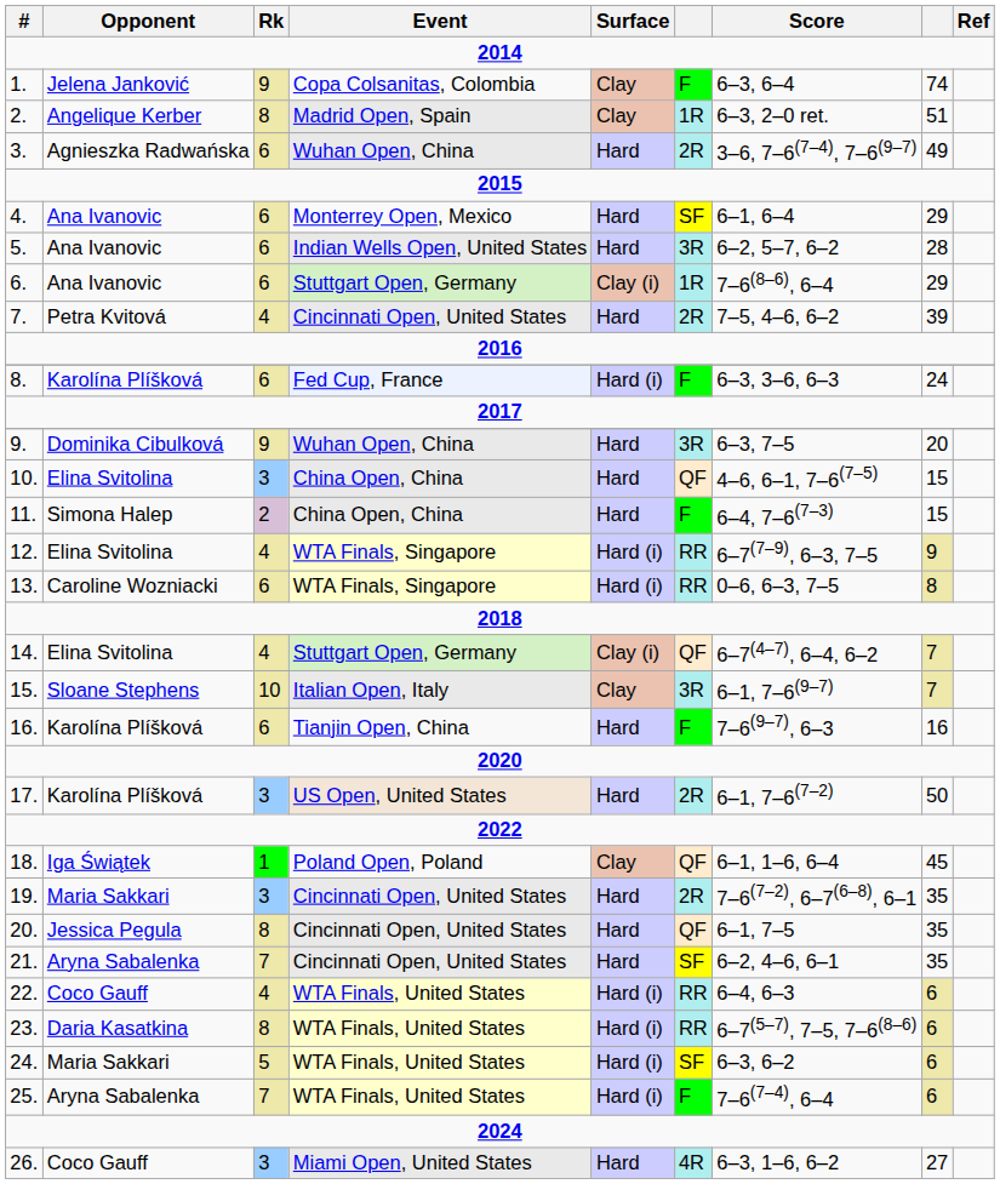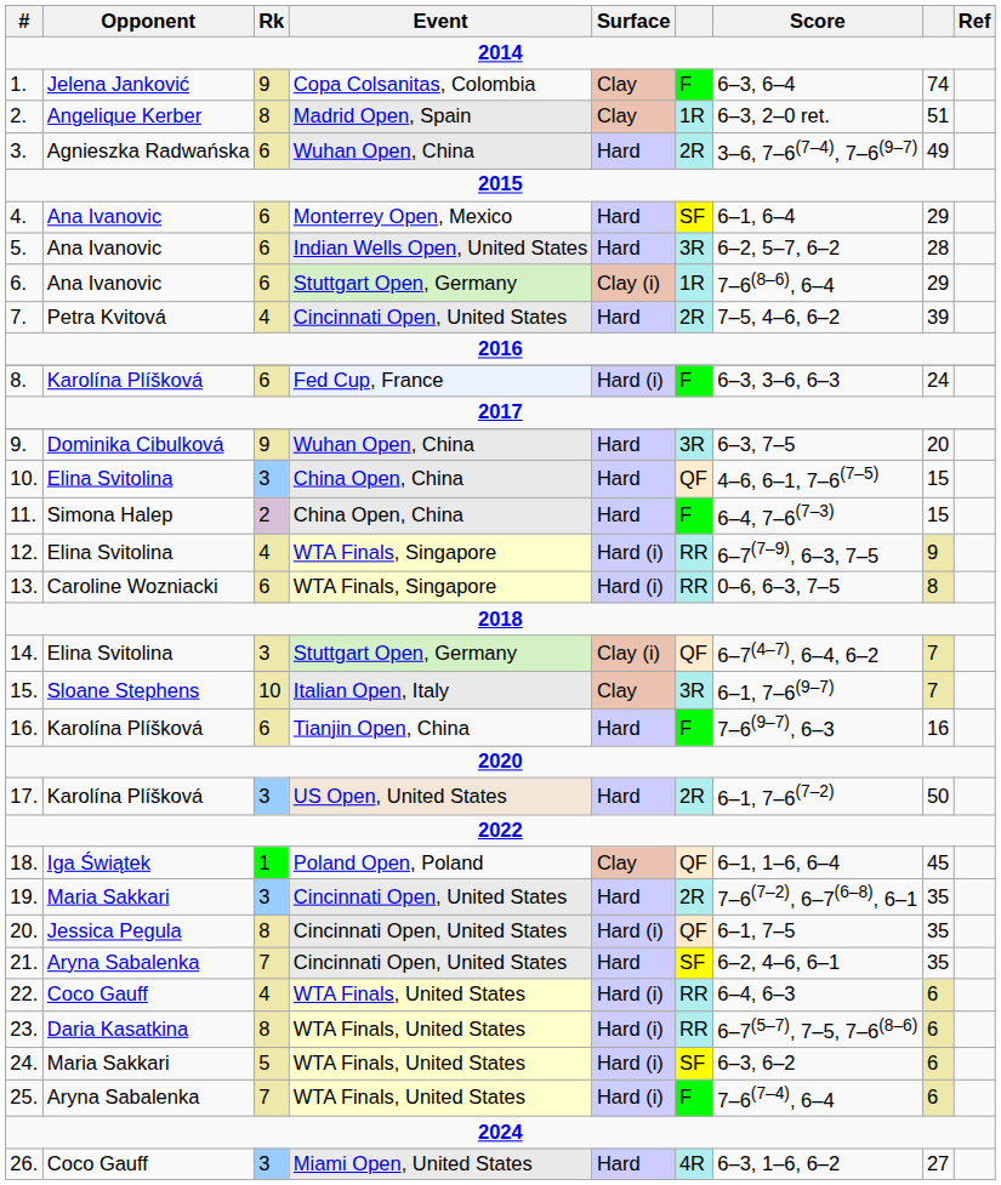14. | Rk: 4 -> 3
20. | Surface: Hard -> Hard (i)
